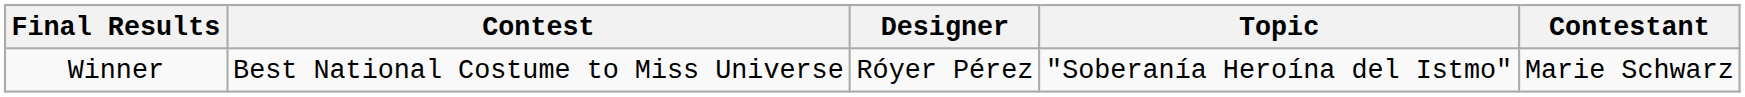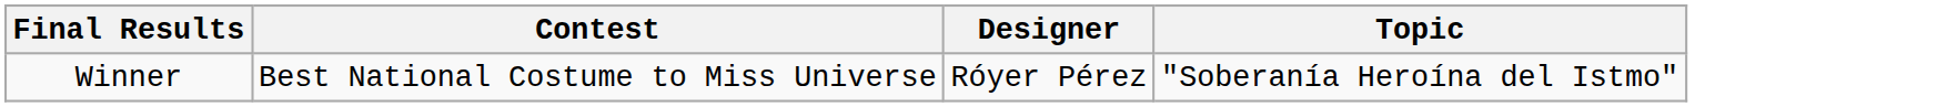- column: Contestant | Marie Schwarz
